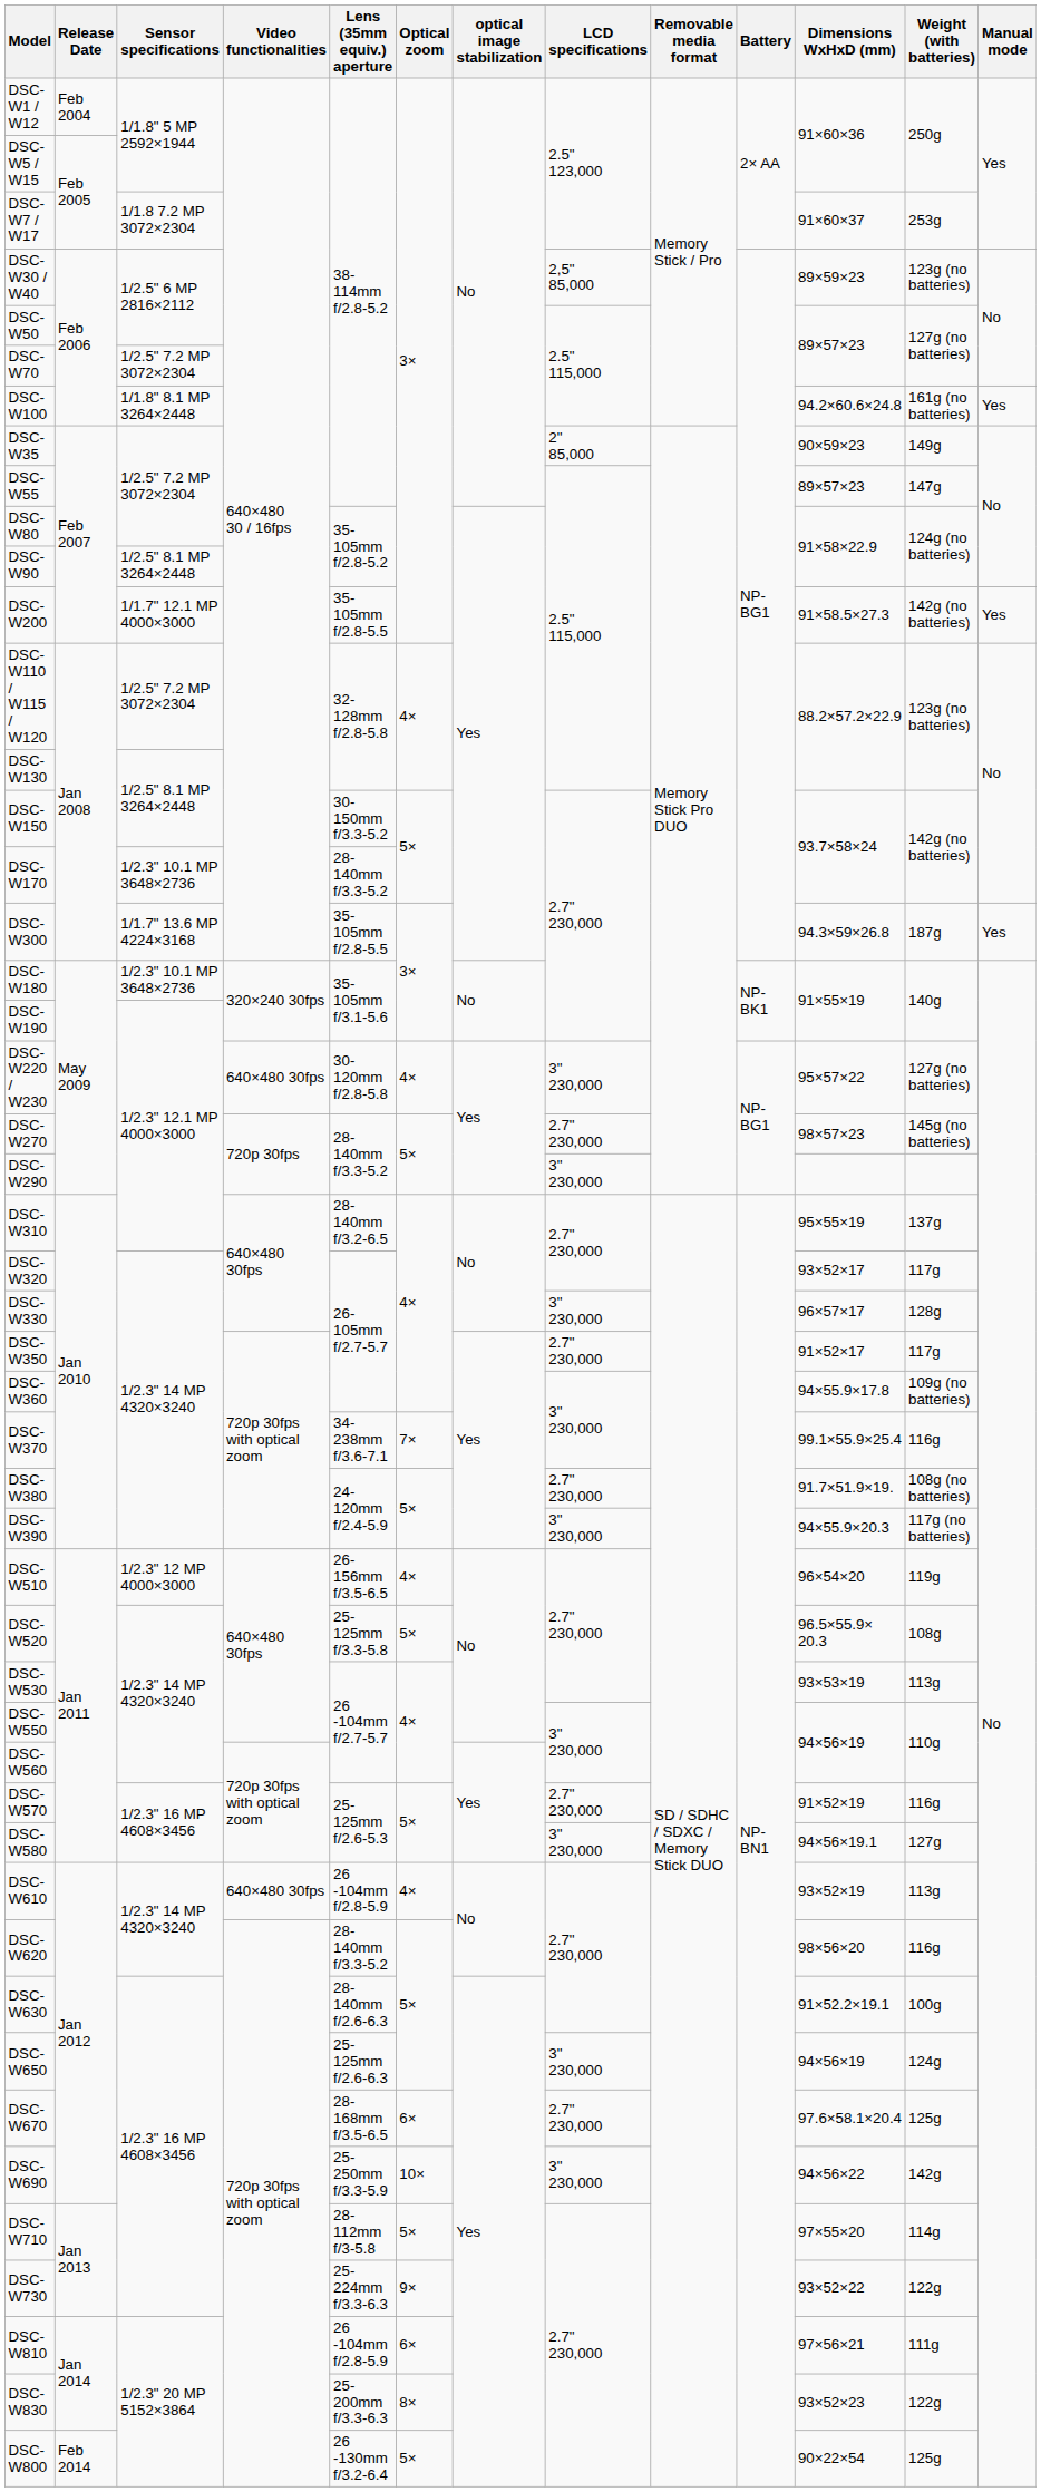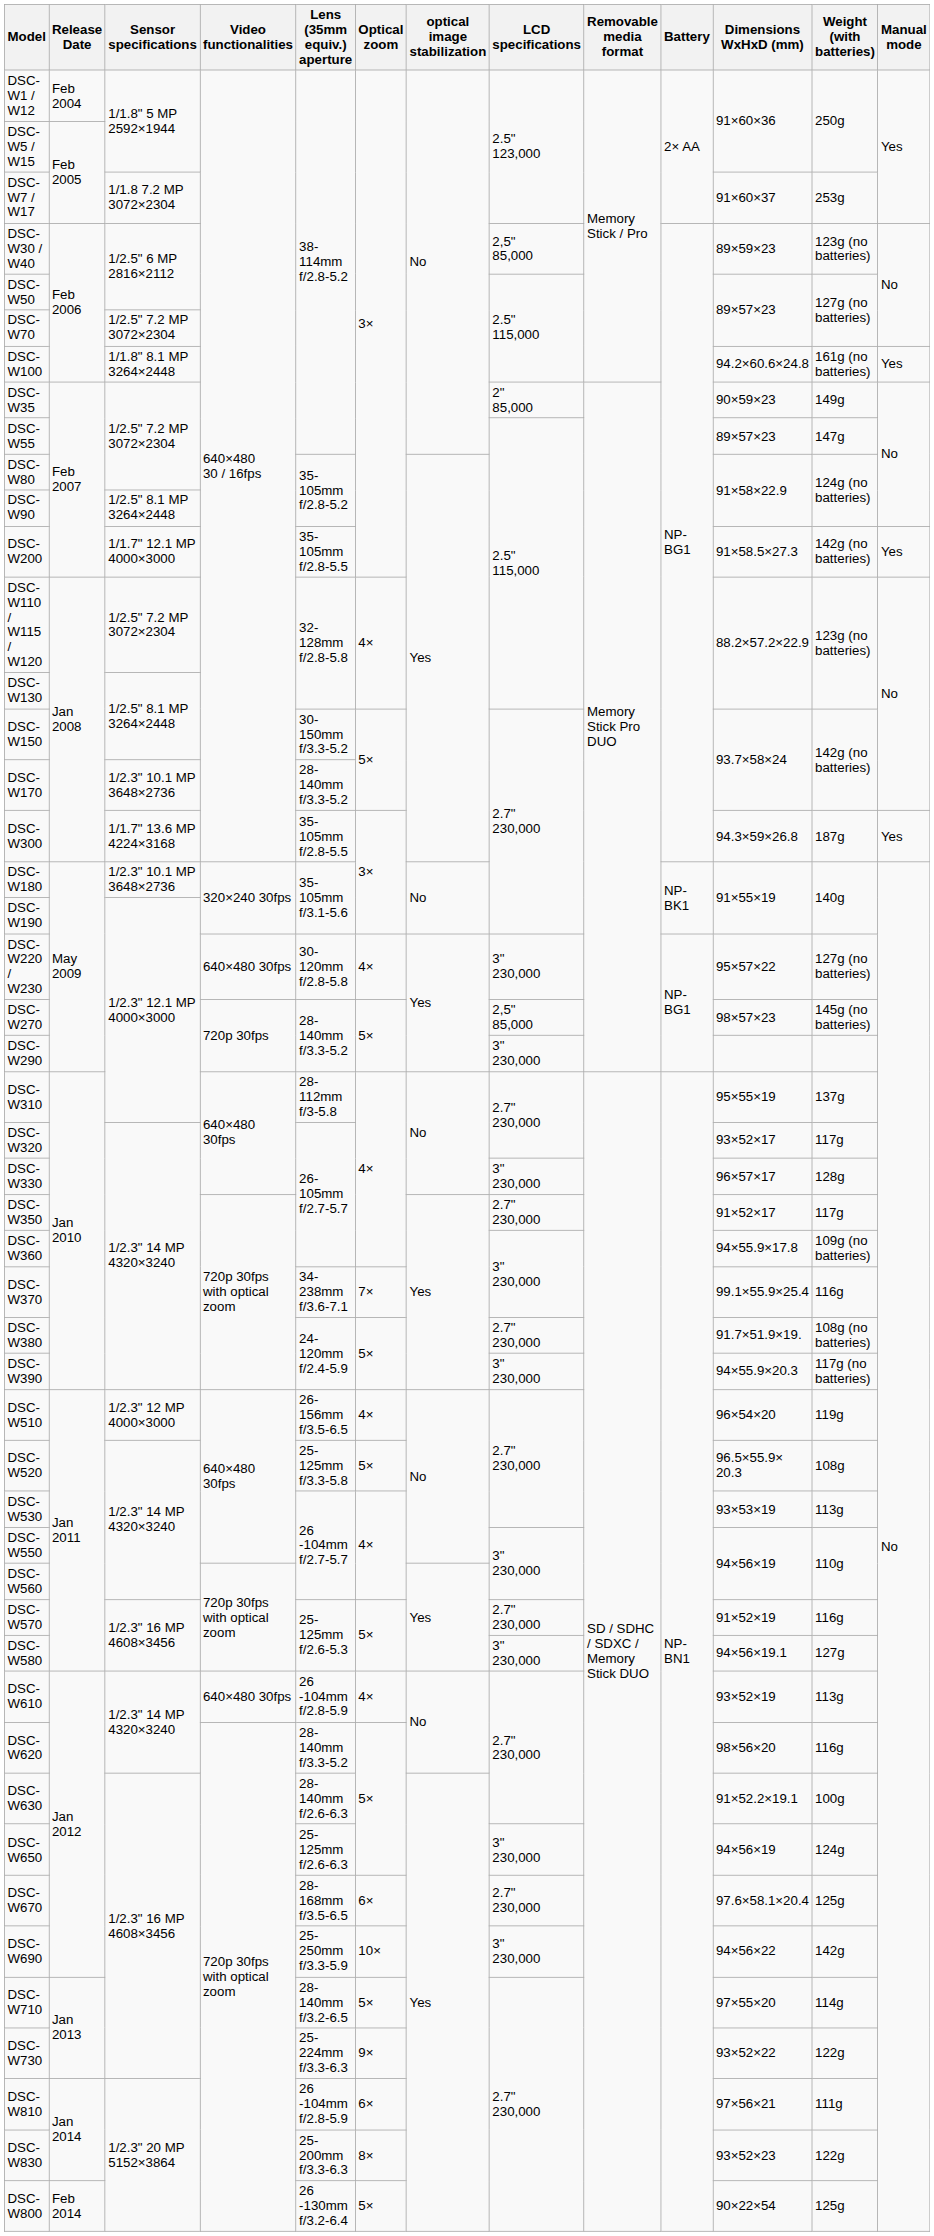DSC-W270 | LCD specifications: 2.7" 230,000 -> 2,5" 85,000
DSC-W310 | Lens (35mm equiv.) aperture: 28-140mm f/3.2-6.5 -> 28-112mm f/3-5.8
DSC-W710 | Lens (35mm equiv.) aperture: 28-112mm f/3-5.8 -> 28-140mm f/3.2-6.5
